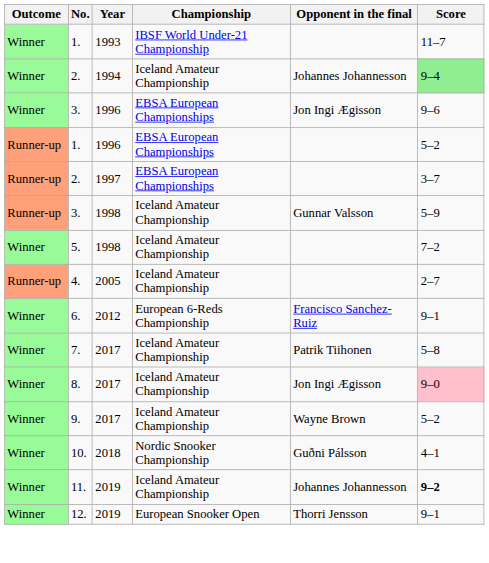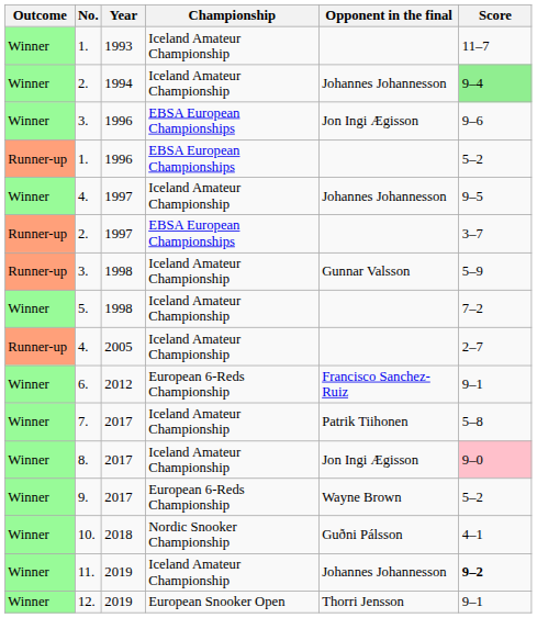1. / 1993 | Championship: IBSF World Under-21 Championship -> Iceland Amateur Championship
+ row: Winner | 4. | 1997 | Iceland Amateur Championship | Johannes Johannesson | 9–5
9. | Championship: Iceland Amateur Championship -> European 6-Reds Championship
